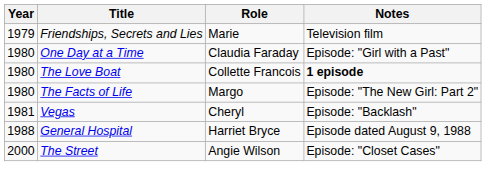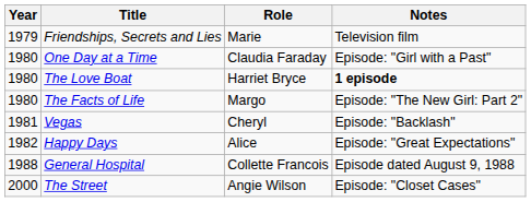The Love Boat | Role: Collette Francois -> Harriet Bryce
+ row: 1982 | Happy Days | Alice | Episode: "Great Expectations"
General Hospital | Role: Harriet Bryce -> Collette Francois
